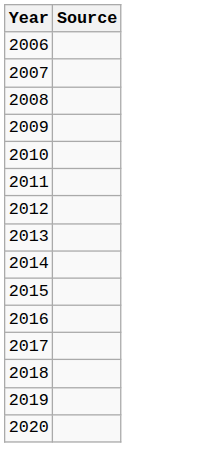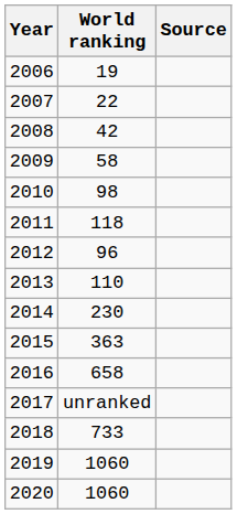+ column: World ranking | 19 | 22 | 42 | 58 | 98 | 118 | 96 | 110 | 230 | 363 | 658 | unranked | 733 | 1060 | 1060
